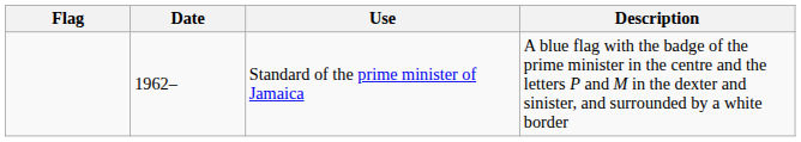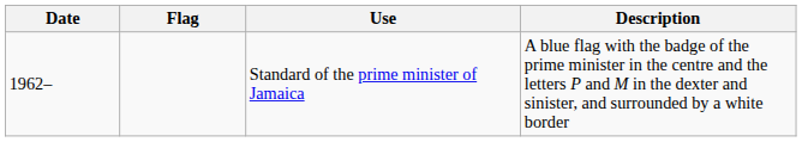columns swapped: Flag <-> Date
